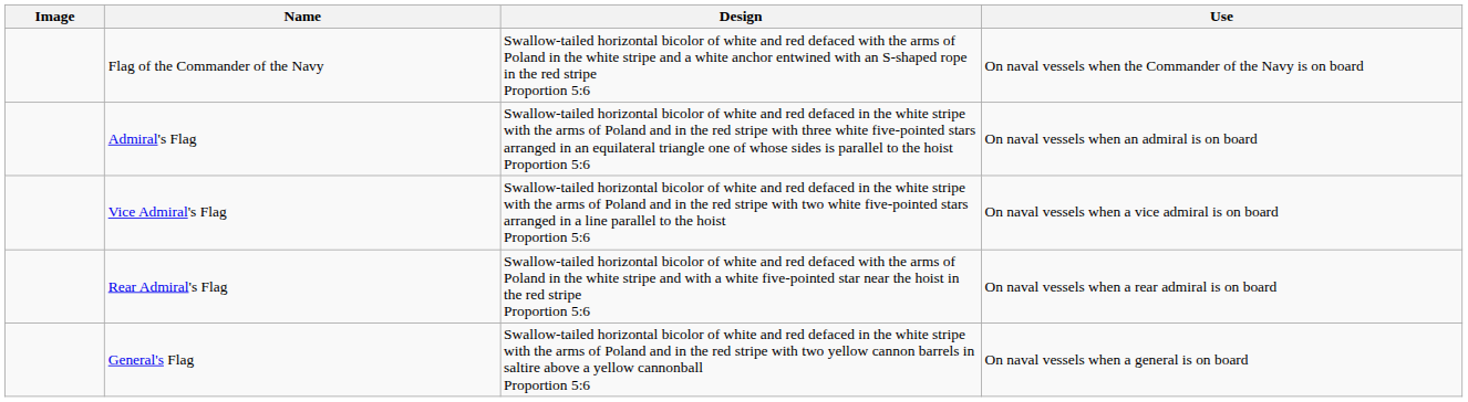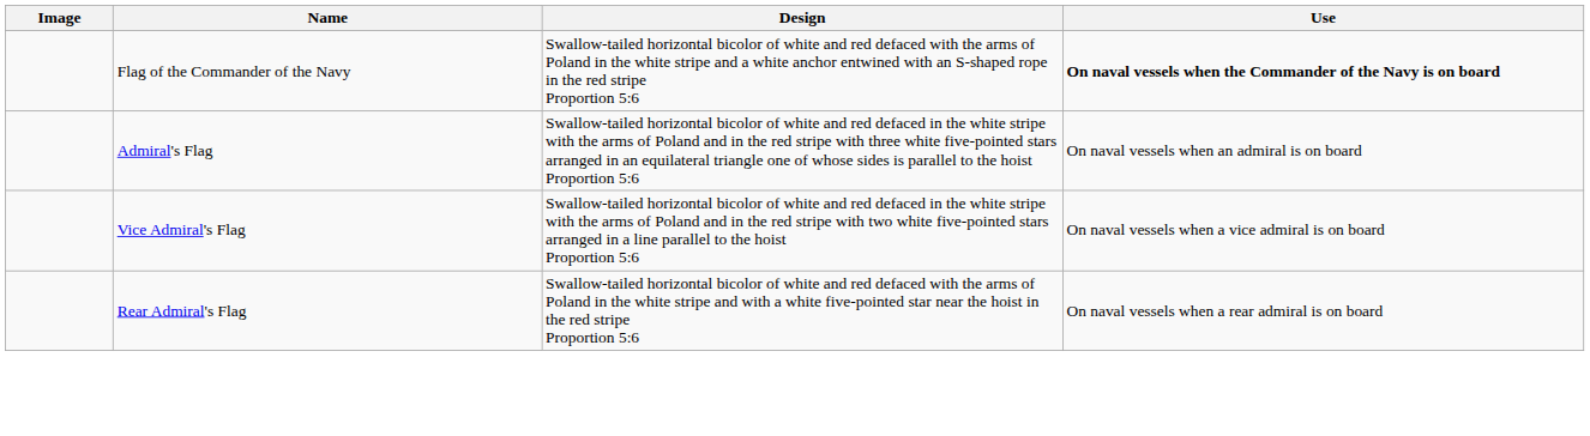Flag of the Commander of the Navy | Use: normal -> bold
- row: General's Flag | Swallow-tailed horizontal bicolor of white and red defaced in the white stripe with the arms of Poland and in the red stripe with two yellow cannon barrels in saltire above a yellow cannonball Proportion 5:6 | On naval vessels when a general is on board
